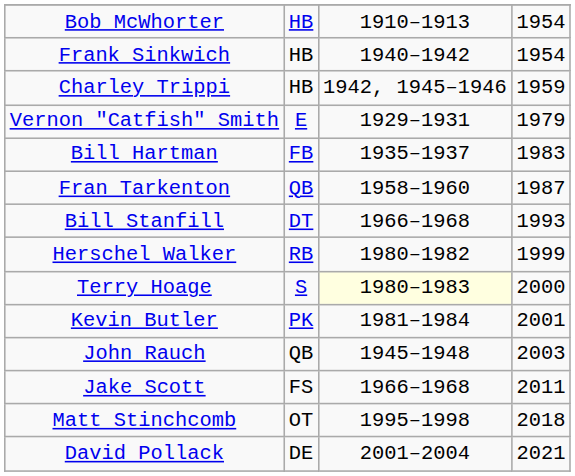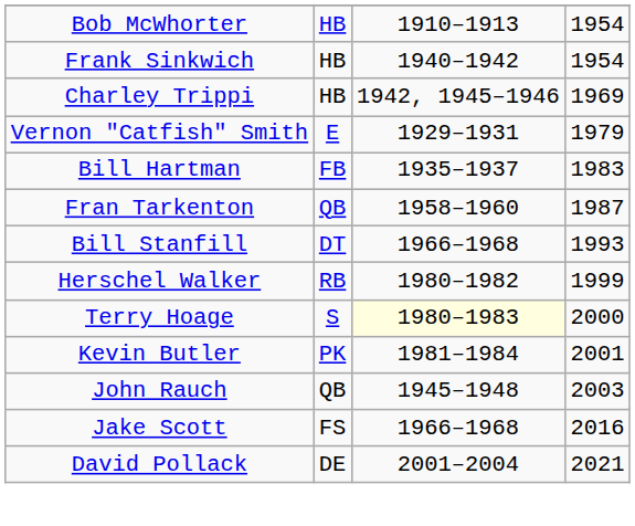Charley Trippi | column 4: 1959 -> 1969
Jake Scott | column 4: 2011 -> 2016
- row: Matt Stinchcomb | OT | 1995–1998 | 2018
